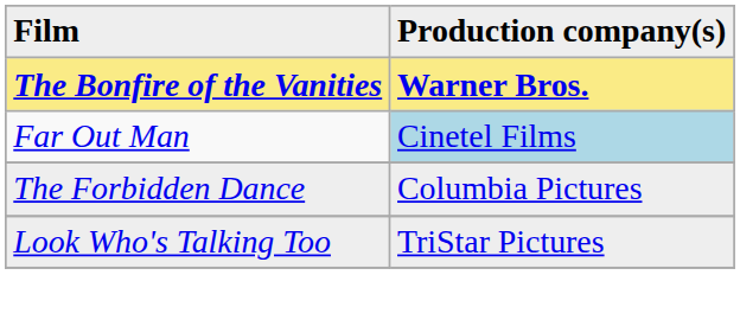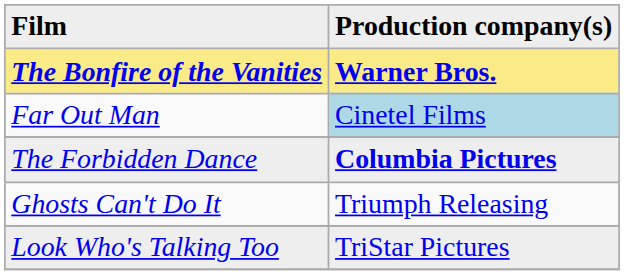The Forbidden Dance | Production company(s): normal -> bold
+ row: Ghosts Can't Do It | Triumph Releasing
